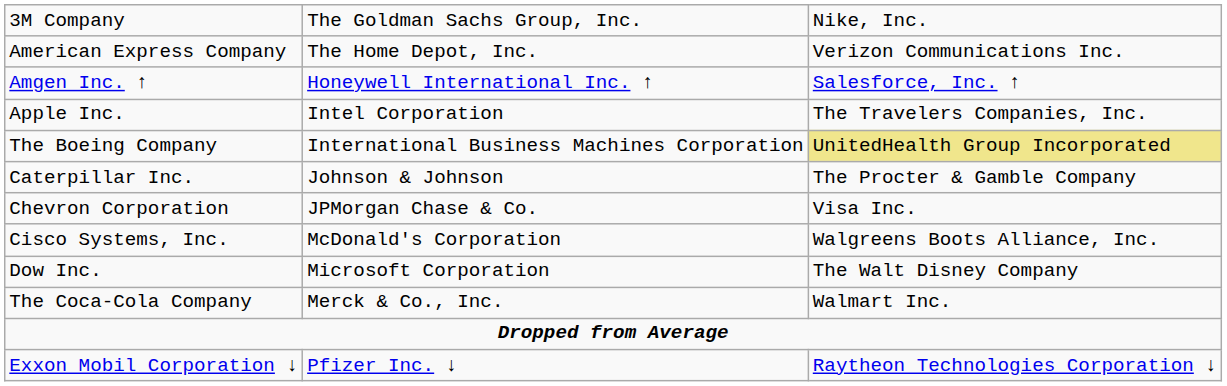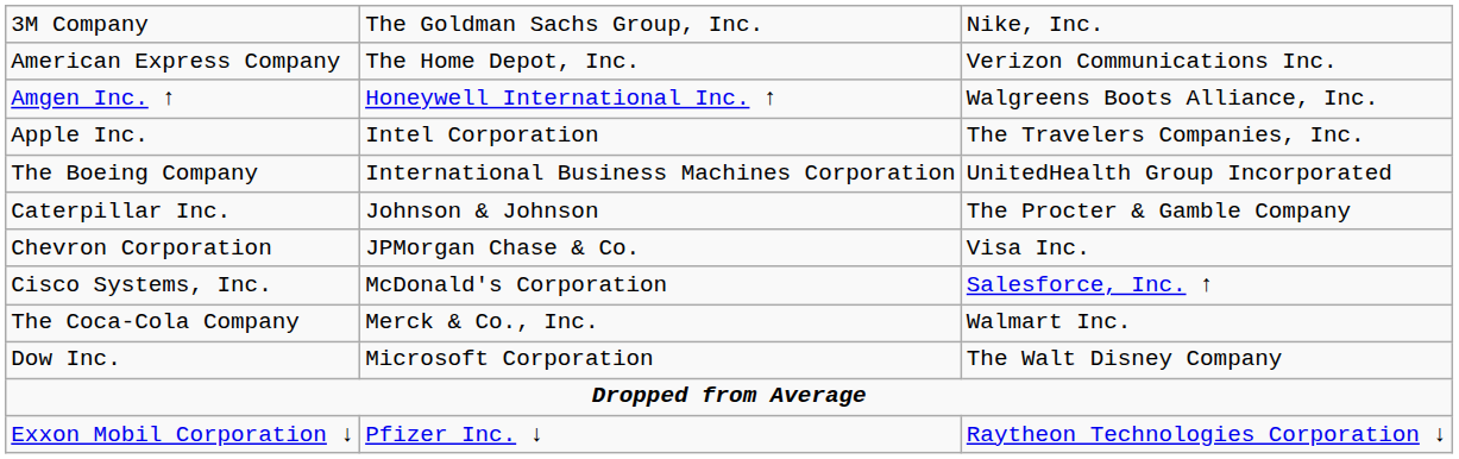Amgen Inc. ↑ | column 3: Salesforce, Inc. ↑ -> Walgreens Boots Alliance, Inc.
The Boeing Company | column 3: khaki background -> no background
Cisco Systems, Inc. | column 3: Walgreens Boots Alliance, Inc. -> Salesforce, Inc. ↑
rows swapped: The Coca-Cola Company <-> Dow Inc.
